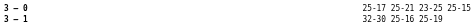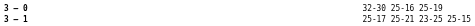3 – 0 | column 4: 25-17 25-21 23-25 25-15 -> 32-30 25-16 25-19
3 – 1 | column 4: 32-30 25-16 25-19 -> 25-17 25-21 23-25 25-15
